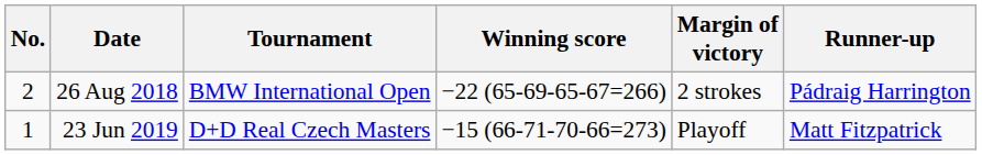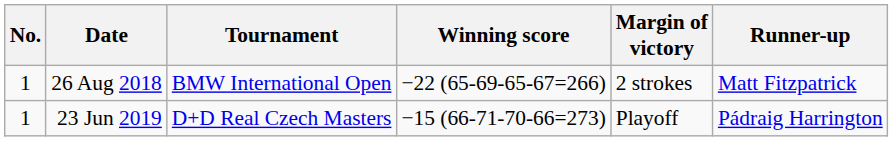26 Aug 2018 | No.: 2 -> 1
26 Aug 2018 | Runner-up: Pádraig Harrington -> Matt Fitzpatrick
23 Jun 2019 | Runner-up: Matt Fitzpatrick -> Pádraig Harrington
